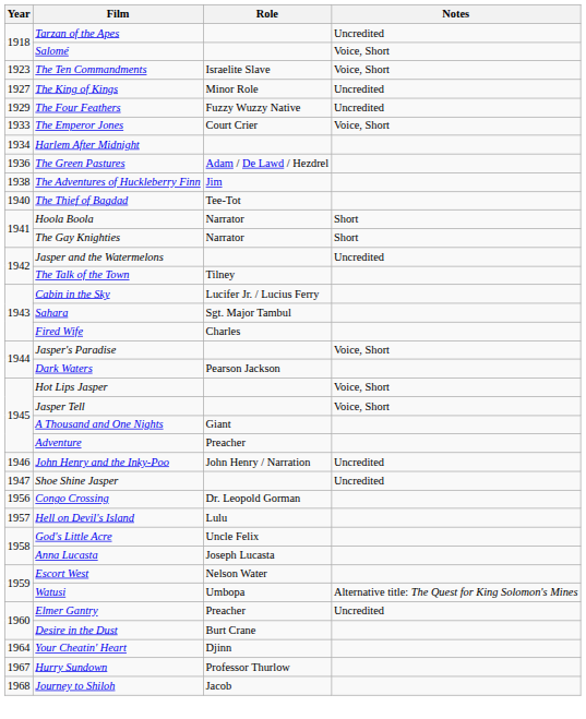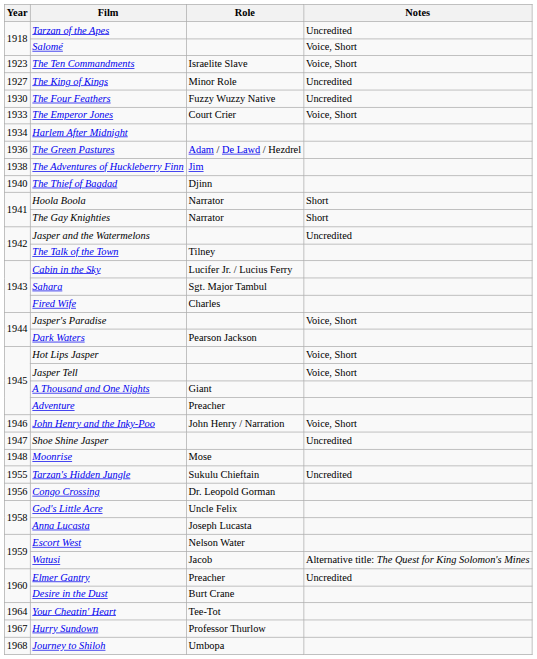The Four Feathers | Year: 1929 -> 1930
The Thief of Bagdad | Role: Tee-Tot -> Djinn
John Henry and the Inky-Poo | Notes: Uncredited -> Voice, Short
+ row: 1948 | Moonrise | Mose
+ row: 1955 | Tarzan's Hidden Jungle | Sukulu Chieftain | Uncredited
- row: 1957 | Hell on Devil's Island | Lulu
Watusi | Role: Umbopa -> Jacob
Your Cheatin' Heart | Role: Djinn -> Tee-Tot
Journey to Shiloh | Role: Jacob -> Umbopa
